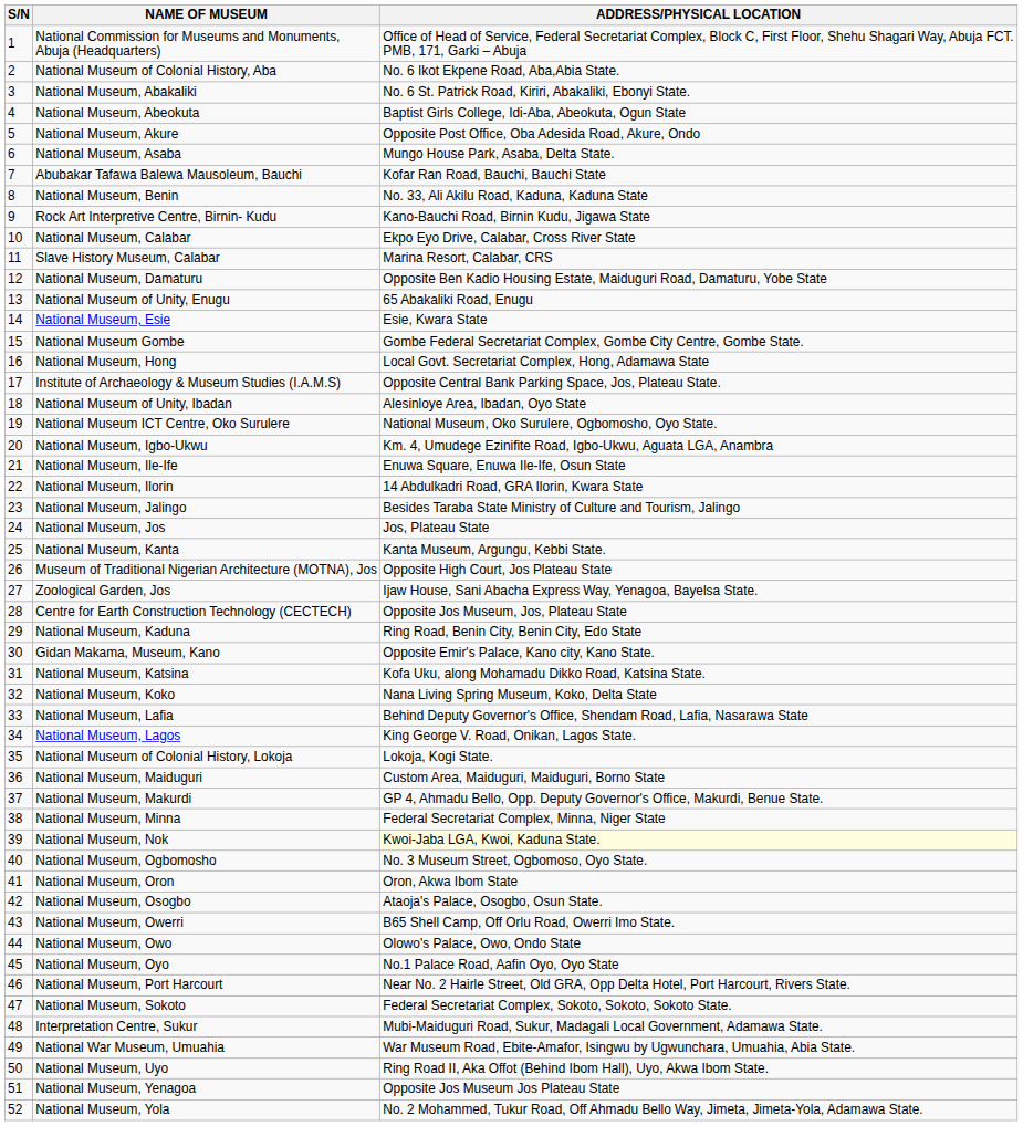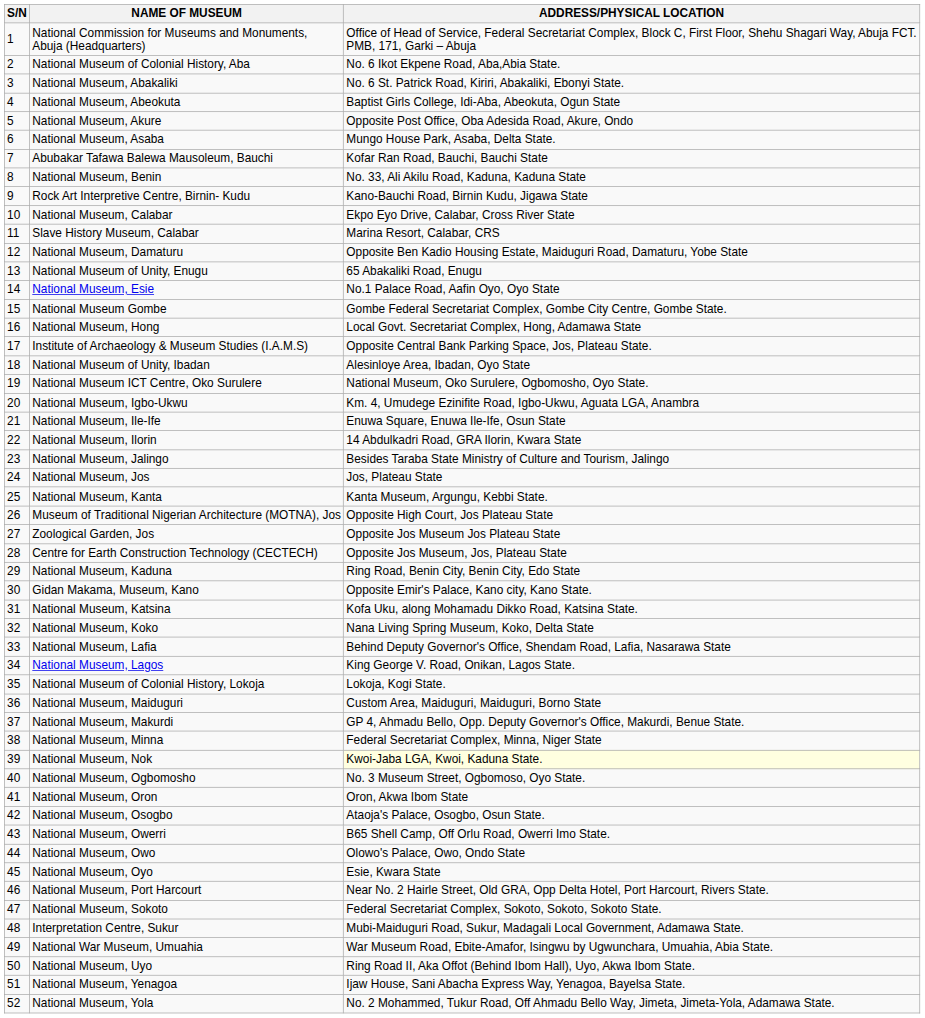National Museum, Esie | ADDRESS/PHYSICAL LOCATION: Esie, Kwara State -> No.1 Palace Road, Aafin Oyo, Oyo State
Zoological Garden, Jos | ADDRESS/PHYSICAL LOCATION: Ijaw House, Sani Abacha Express Way, Yenagoa, Bayelsa State. -> Opposite Jos Museum Jos Plateau State
National Museum, Oyo | ADDRESS/PHYSICAL LOCATION: No.1 Palace Road, Aafin Oyo, Oyo State -> Esie, Kwara State
National Museum, Yenagoa | ADDRESS/PHYSICAL LOCATION: Opposite Jos Museum Jos Plateau State -> Ijaw House, Sani Abacha Express Way, Yenagoa, Bayelsa State.
